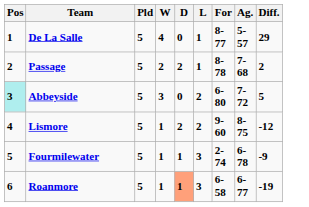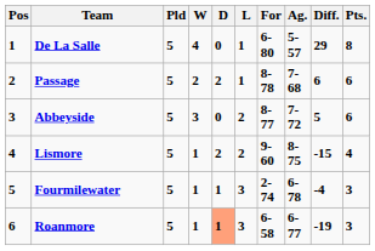+ column: Pts. | 8 | 6 | 6 | 4 | 3 | 3
De La Salle | For: 8-77 -> 6-80
Passage | Diff.: 2 -> 6
Abbeyside | Pos: paleturquoise background -> no background
Abbeyside | For: 6-80 -> 8-77
Lismore | Diff.: -12 -> -15
Fourmilewater | Diff.: -9 -> -4
